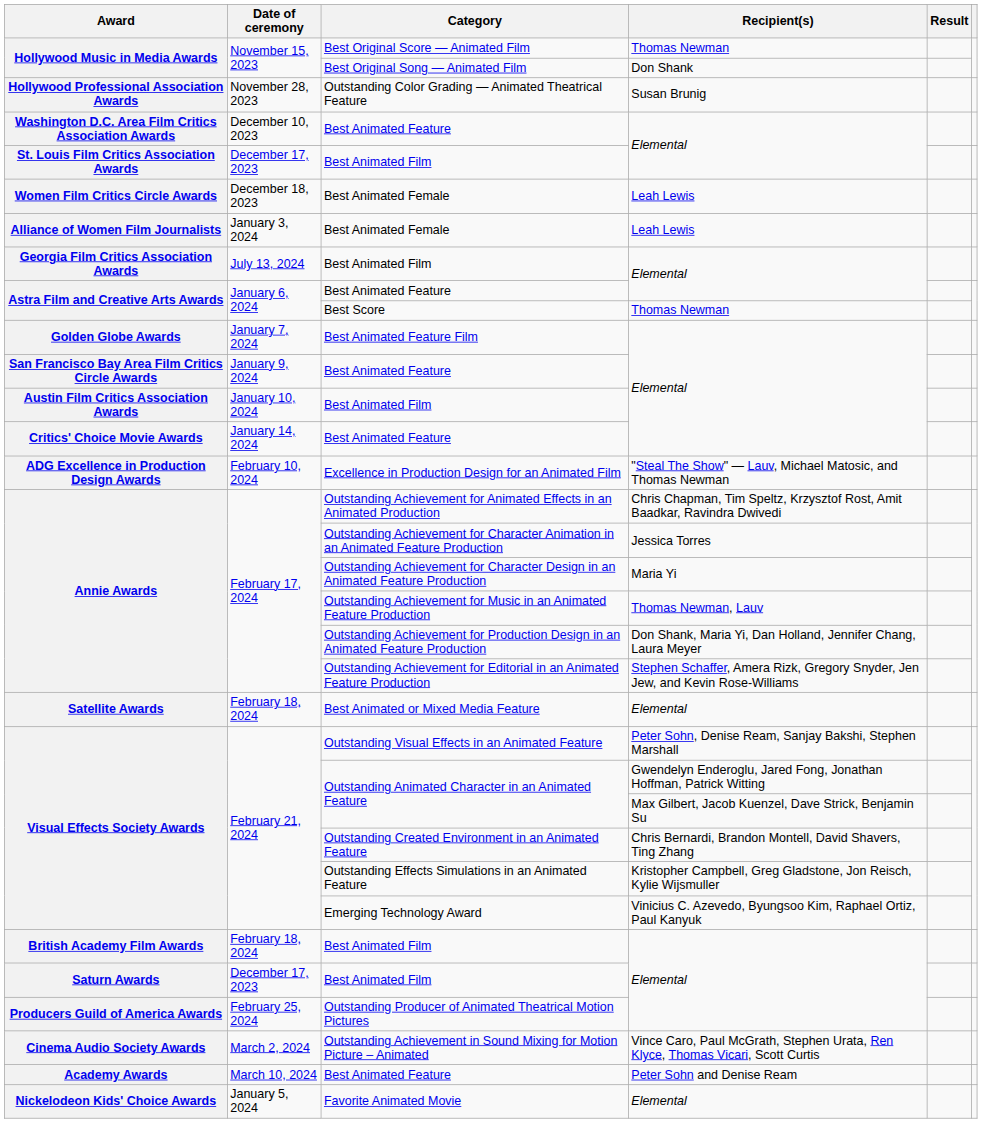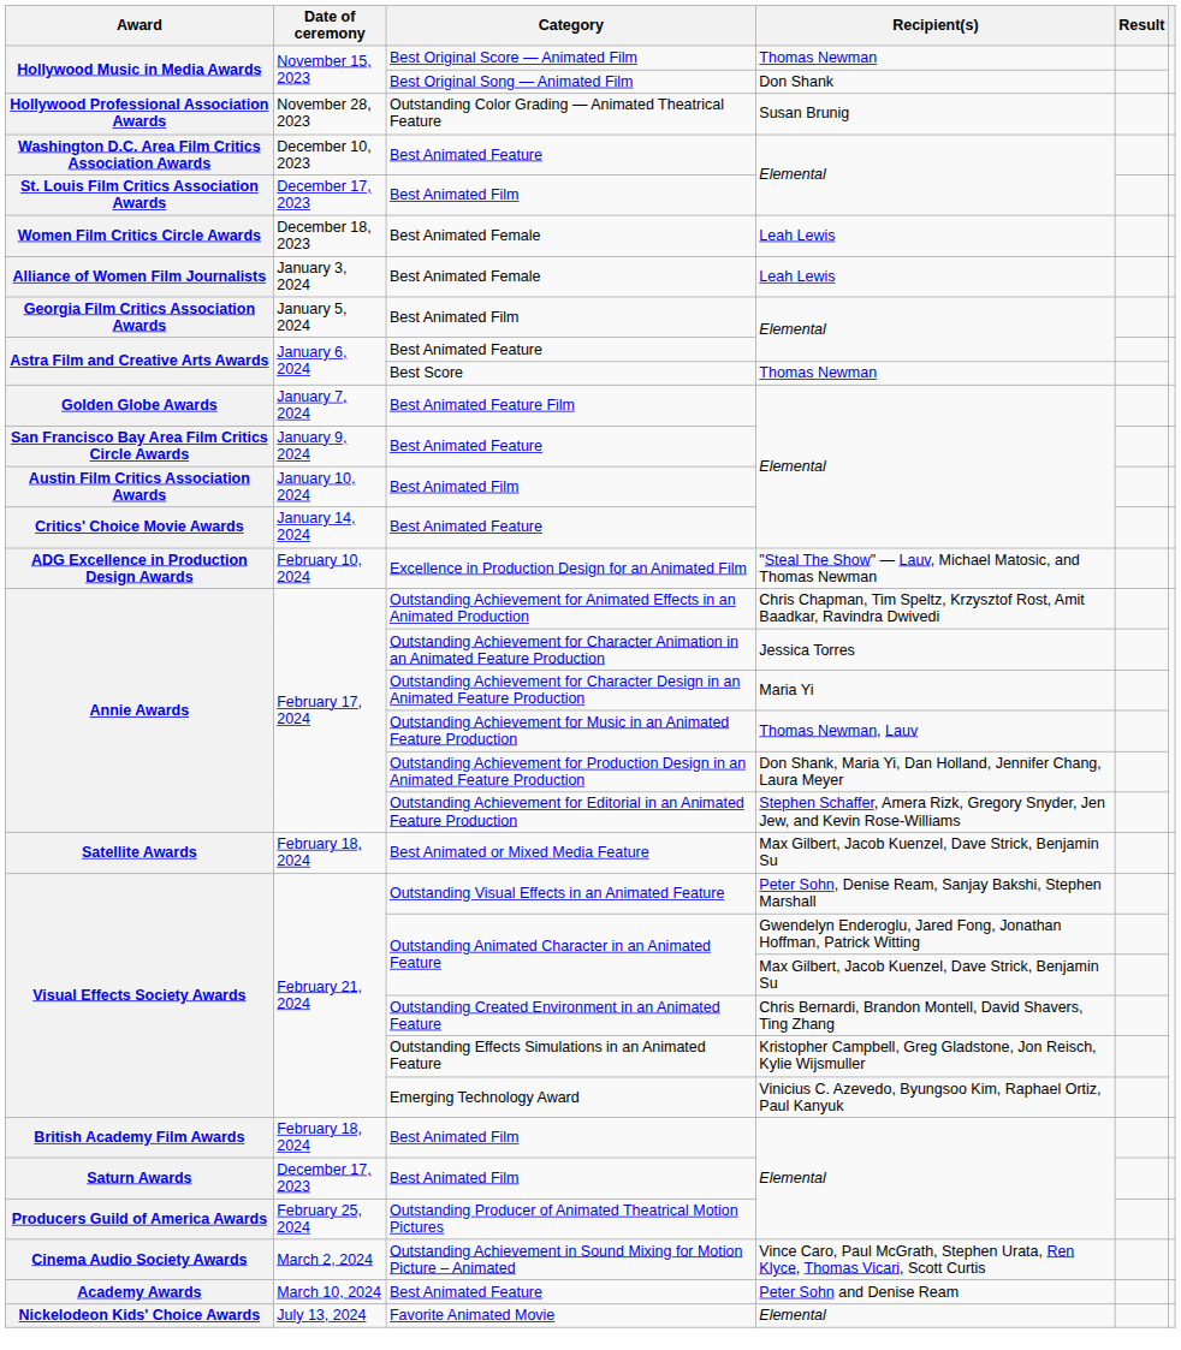Georgia Film Critics Association Awards / Best Animated Film | Date of ceremony: July 13, 2024 -> January 5, 2024
Best Animated or Mixed Media Feature | Recipient(s): Elemental -> Max Gilbert, Jacob Kuenzel, Dave Strick, Benjamin Su
Favorite Animated Movie | Date of ceremony: January 5, 2024 -> July 13, 2024
